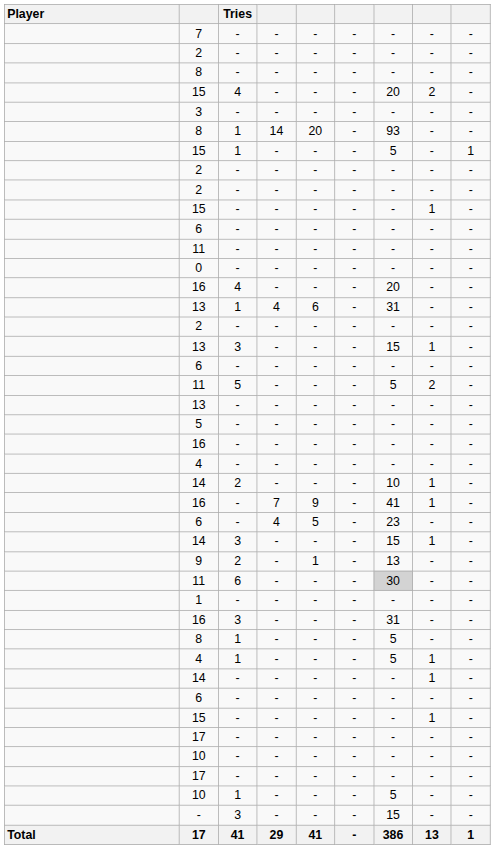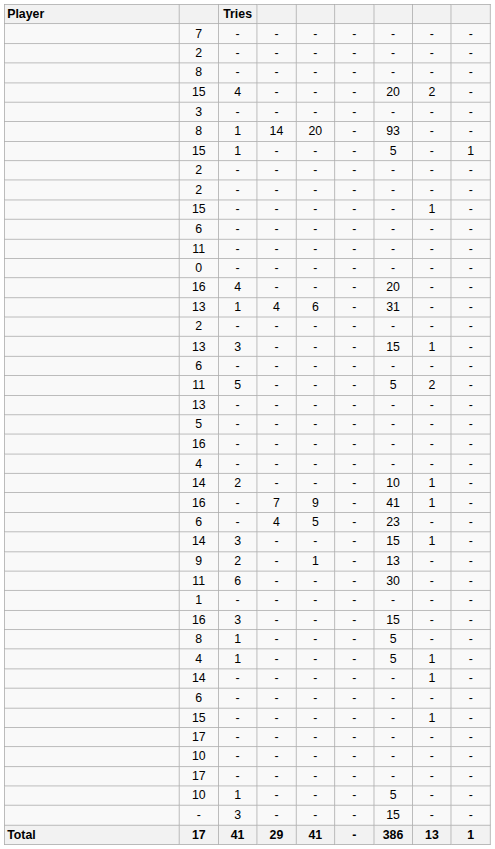11 / 6 | column 7: lightgrey background -> no background
16 / 3 | column 7: 31 -> 15
